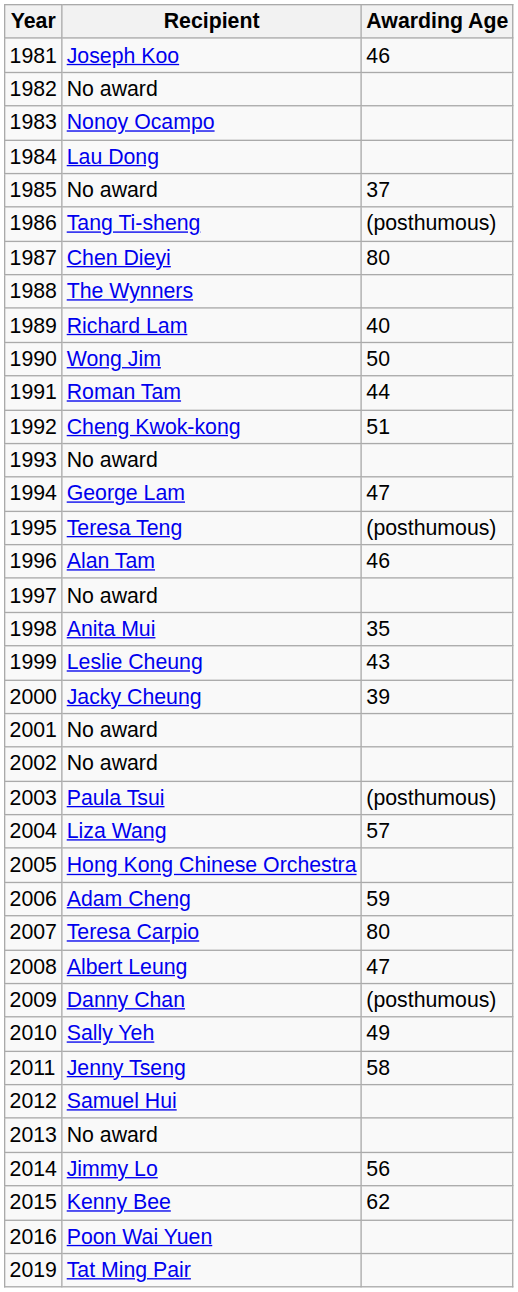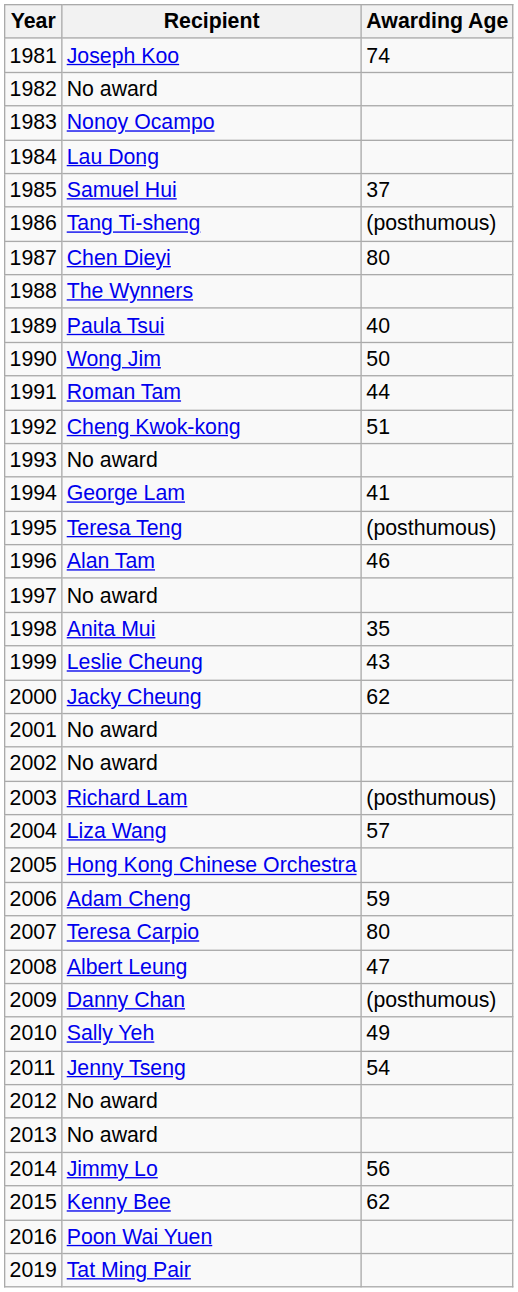1981 | Awarding Age: 46 -> 74
1985 | Recipient: No award -> Samuel Hui
1989 | Recipient: Richard Lam -> Paula Tsui
1994 | Awarding Age: 47 -> 41
2000 | Awarding Age: 39 -> 62
2003 | Recipient: Paula Tsui -> Richard Lam
2011 | Awarding Age: 58 -> 54
2012 | Recipient: Samuel Hui -> No award
